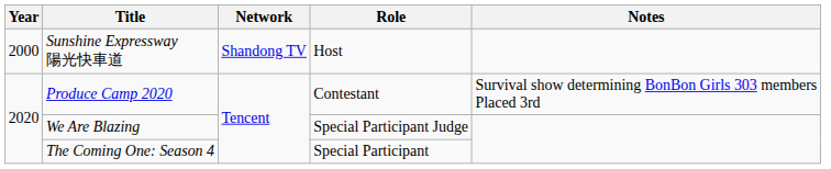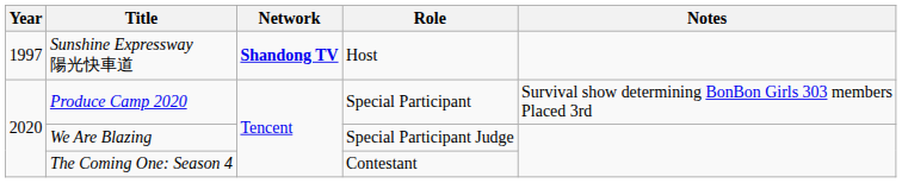Sunshine Expressway 陽光快車道 | Year: 2000 -> 1997
Sunshine Expressway 陽光快車道 | Network: normal -> bold
Produce Camp 2020 | Role: Contestant -> Special Participant
The Coming One: Season 4 | Role: Special Participant -> Contestant
